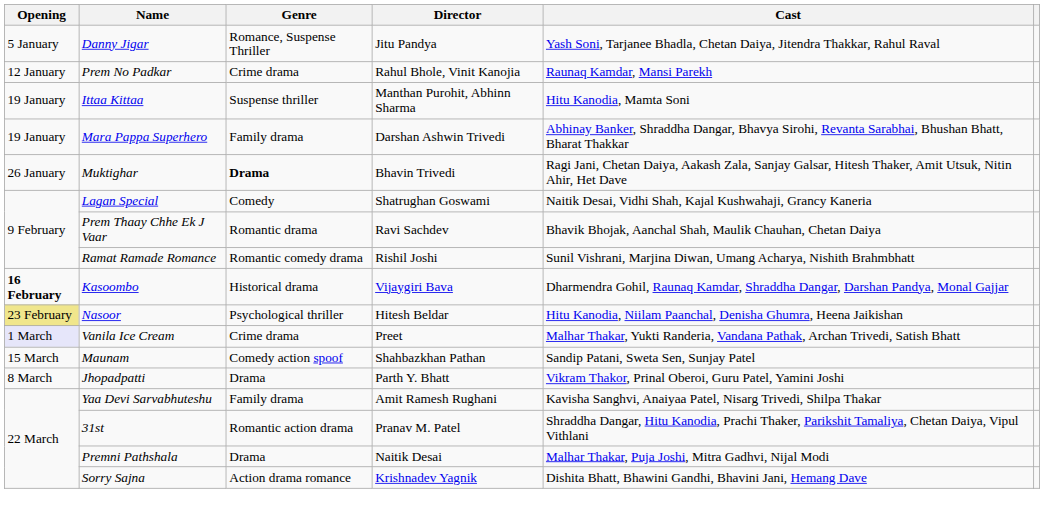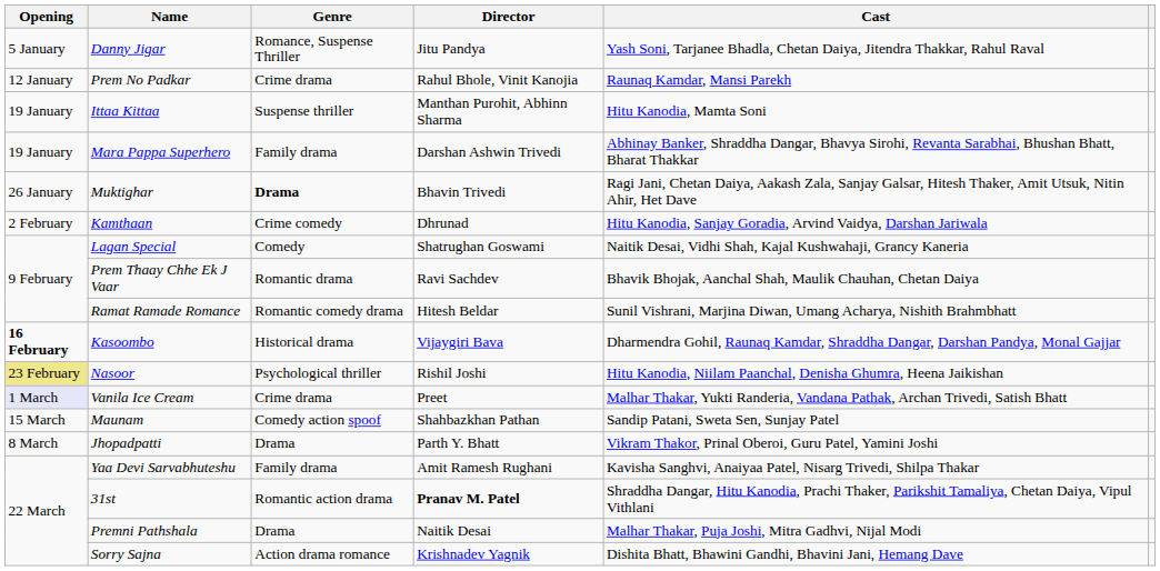+ row: 2 February | Kamthaan | Crime comedy | Dhrunad | Hitu Kanodia, Sanjay Goradia, Arvind Vaidya, Darshan Jariwala
Ramat Ramade Romance | Director: Rishil Joshi -> Hitesh Beldar
Nasoor | Director: Hitesh Beldar -> Rishil Joshi
31st | Director: normal -> bold
